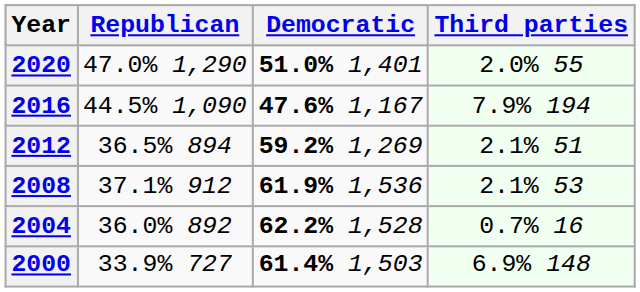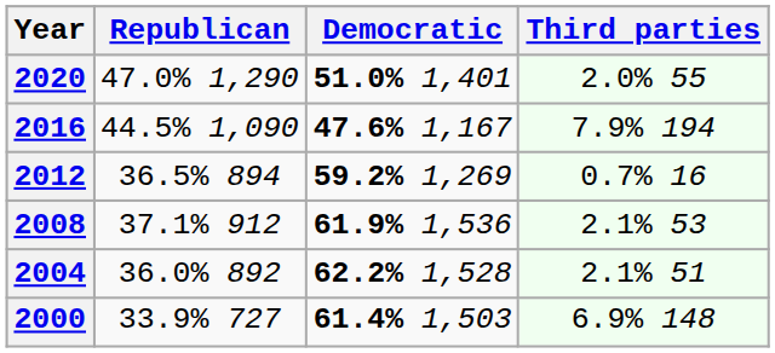2012 | Third parties: 2.1% 51 -> 0.7% 16
2004 | Third parties: 0.7% 16 -> 2.1% 51
